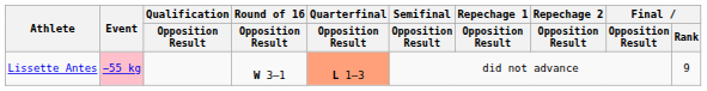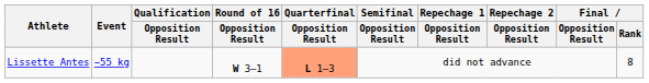Lissette Antes | Event: pink background -> no background
Lissette Antes | Final / Rank: 9 -> 8
